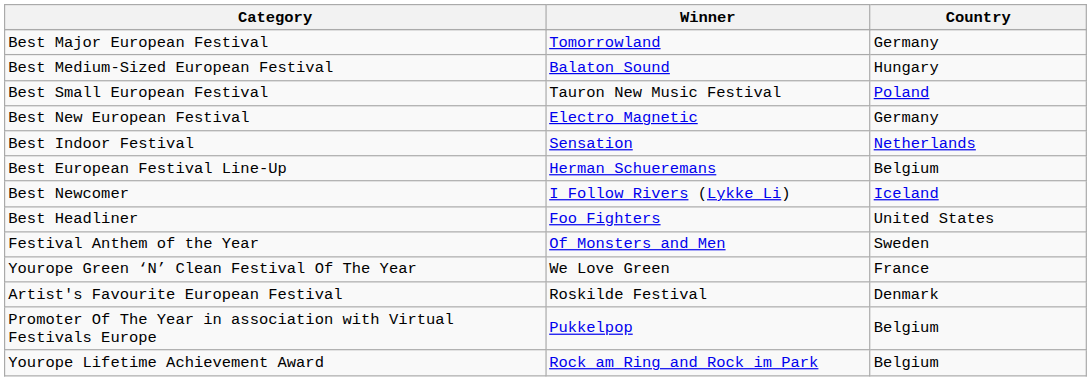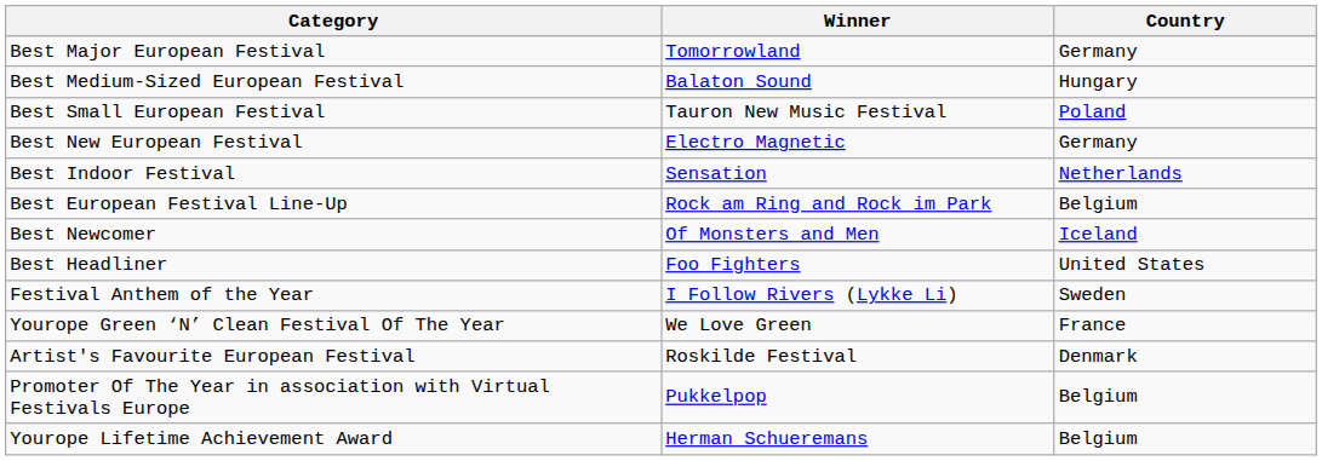Best European Festival Line-Up | Winner: Herman Schueremans -> Rock am Ring and Rock im Park
Best Newcomer | Winner: I Follow Rivers (Lykke Li) -> Of Monsters and Men
Festival Anthem of the Year | Winner: Of Monsters and Men -> I Follow Rivers (Lykke Li)
Yourope Lifetime Achievement Award | Winner: Rock am Ring and Rock im Park -> Herman Schueremans
